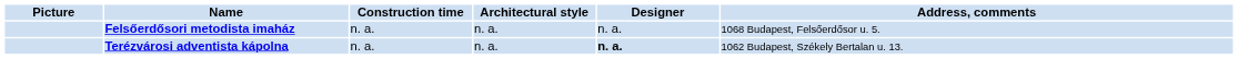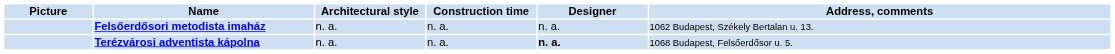columns swapped: Construction time <-> Architectural style
Felsőerdősori metodista imaház | Address, comments: 1068 Budapest, Felsőerdősor u. 5. -> 1062 Budapest, Székely Bertalan u. 13.
Terézvárosi adventista kápolna | Address, comments: 1062 Budapest, Székely Bertalan u. 13. -> 1068 Budapest, Felsőerdősor u. 5.
